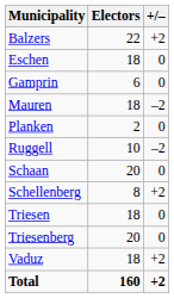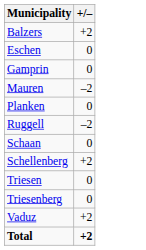- column: Electors | 22 | 18 | 6 | 18 | 2 | 10 | 20 | 8 | 18 | 20 | 18 | 160
